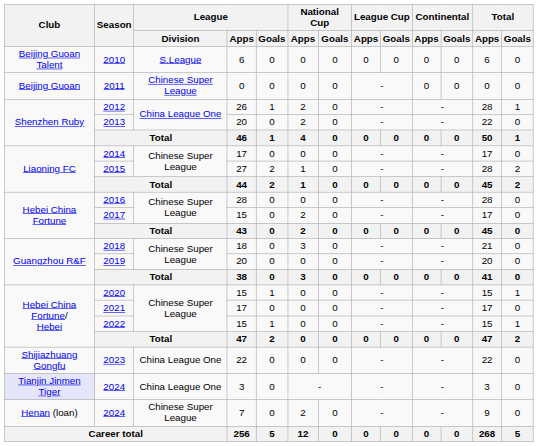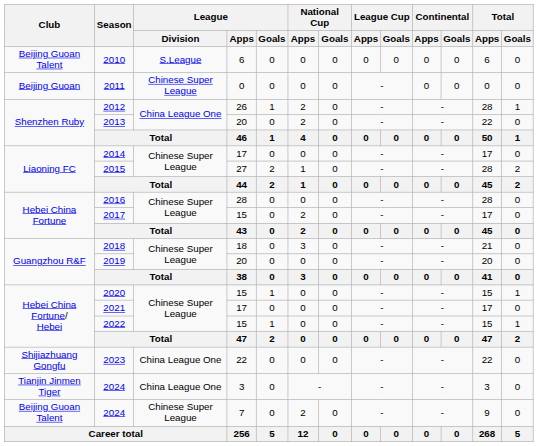2024 / 3 | Club: lavender background -> no background
2024 / 7 | Club: Henan (loan) -> Beijing Guoan Talent
